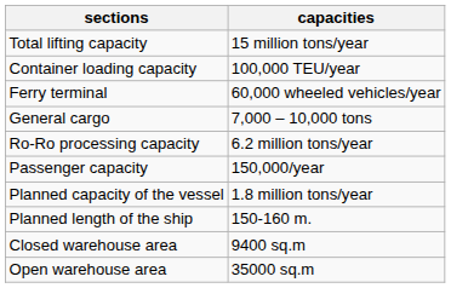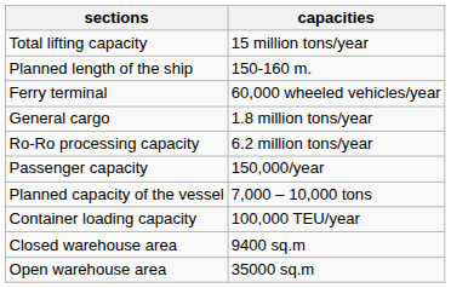rows swapped: Container loading capacity <-> Planned length of the ship
General cargo | capacities: 7,000 – 10,000 tons -> 1.8 million tons/year
Planned capacity of the vessel | capacities: 1.8 million tons/year -> 7,000 – 10,000 tons
